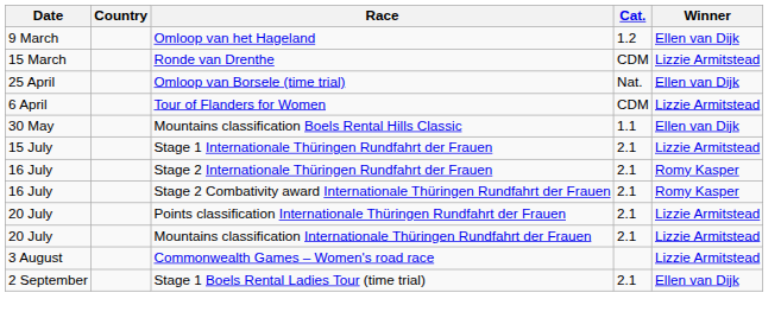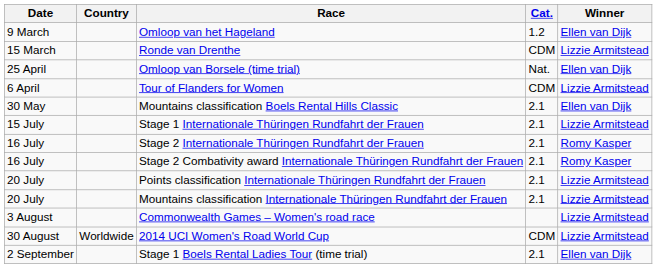Mountains classification Boels Rental Hills Classic | Cat.: 1.1 -> 2.1
+ row: 30 August | Worldwide | 2014 UCI Women's Road World Cup | CDM | Lizzie Armitstead
